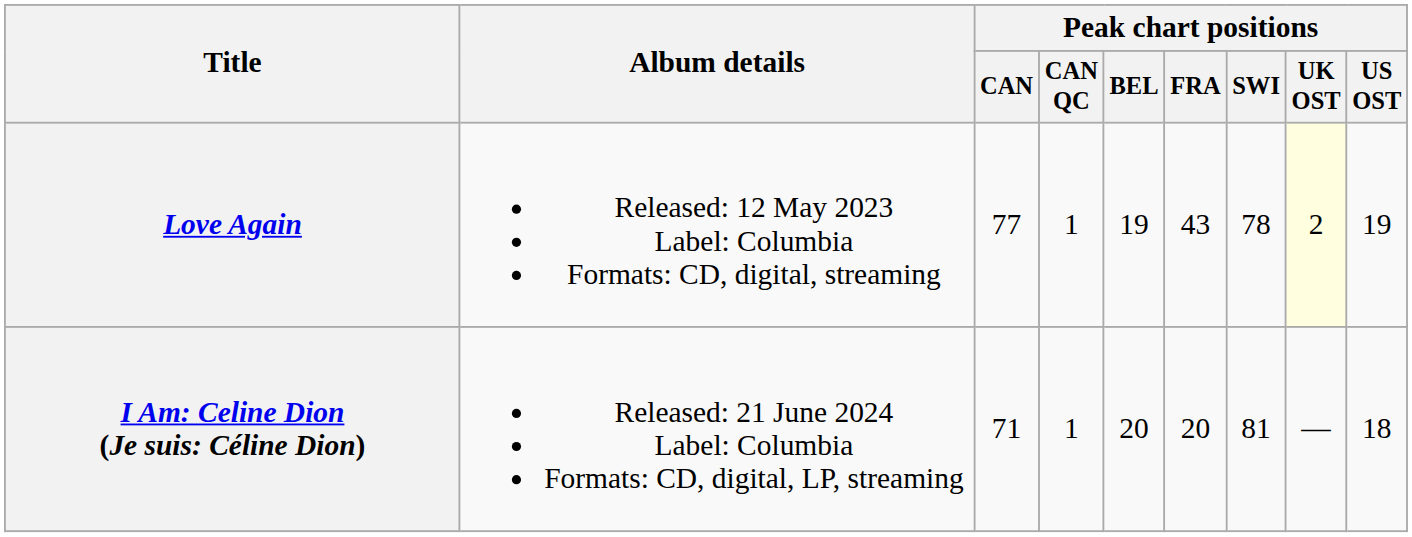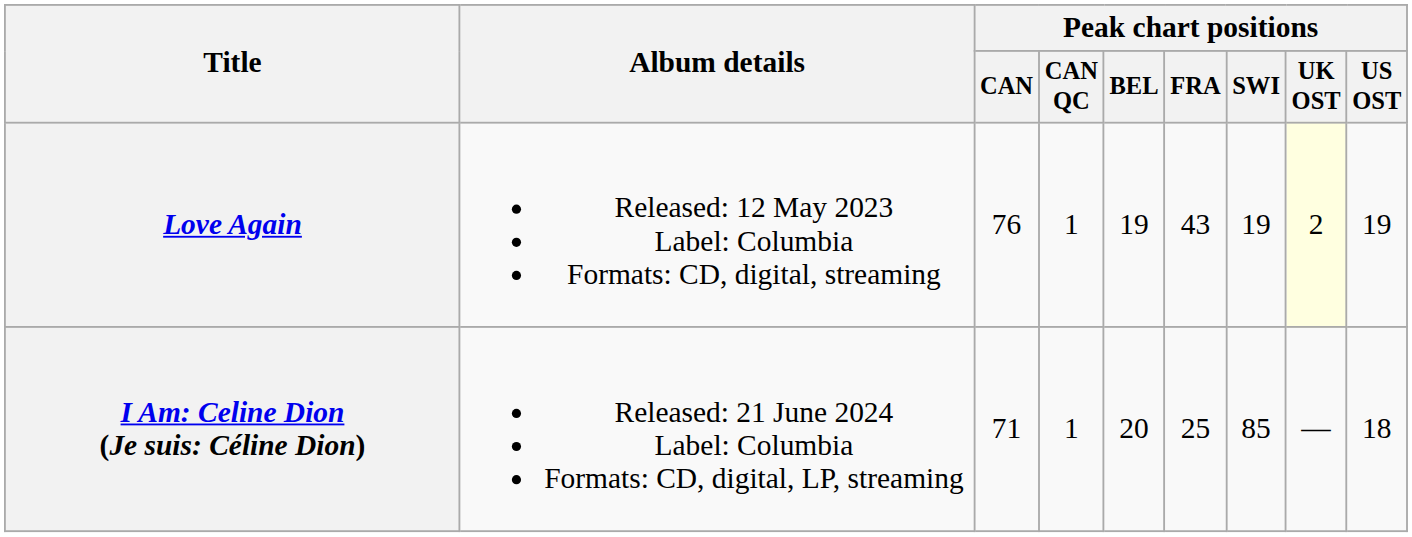Love Again | Peak chart positions / CAN: 77 -> 76
Love Again | Peak chart positions / SWI: 78 -> 19
I Am: Celine Dion (Je suis: Céline Dion) | Peak chart positions / FRA: 20 -> 25
I Am: Celine Dion (Je suis: Céline Dion) | Peak chart positions / SWI: 81 -> 85
